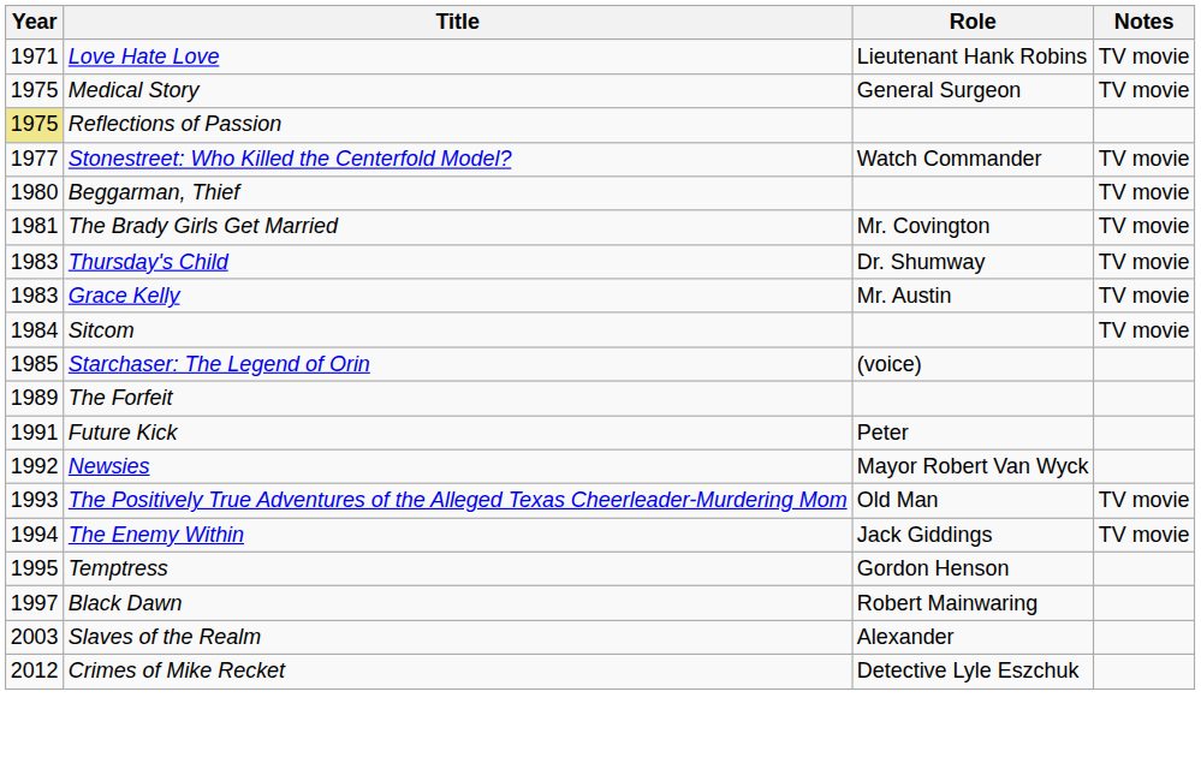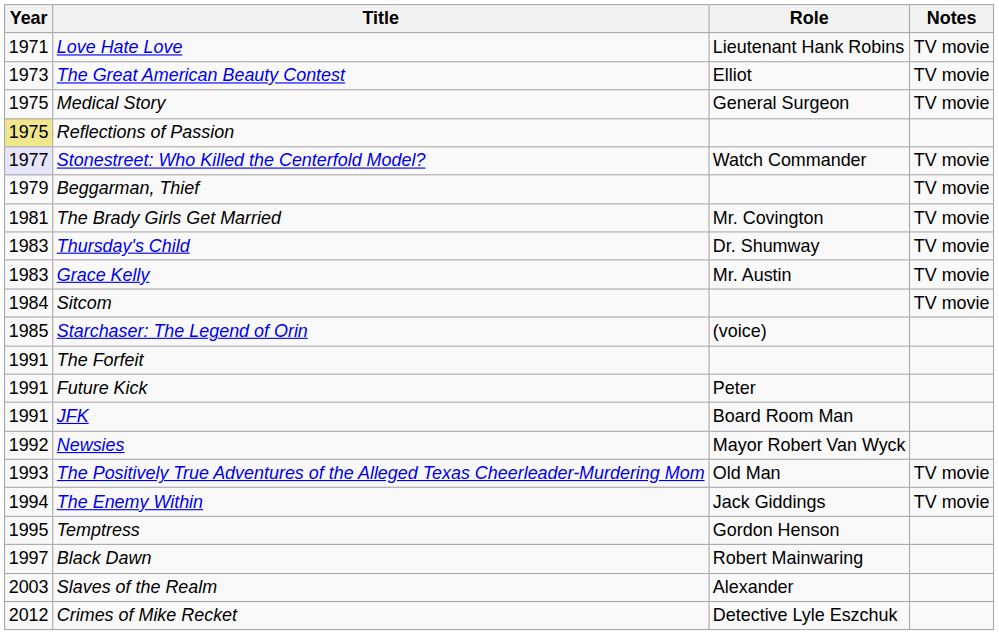+ row: 1973 | The Great American Beauty Contest | Elliot | TV movie
Stonestreet: Who Killed the Centerfold Model? | Year: no background -> lavender background
Beggarman, Thief | Year: 1980 -> 1979
The Forfeit | Year: 1989 -> 1991
+ row: 1991 | JFK | Board Room Man
